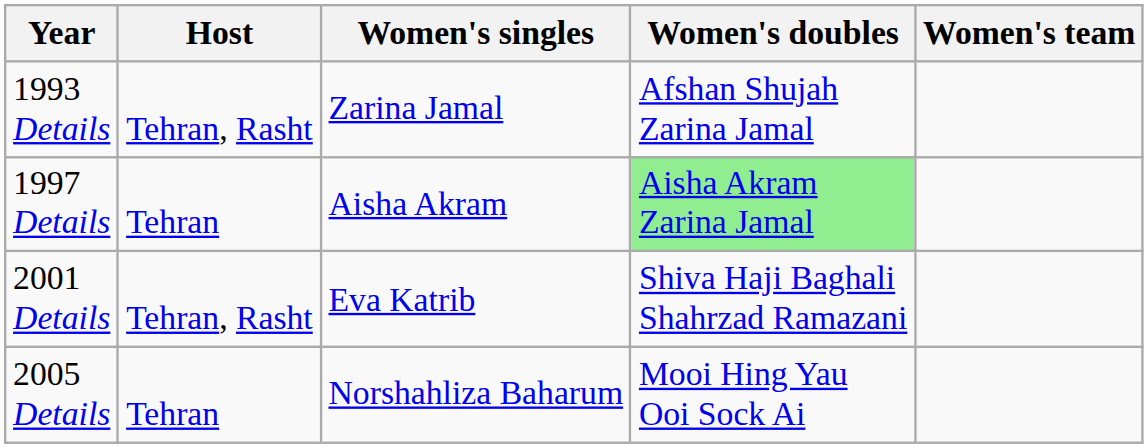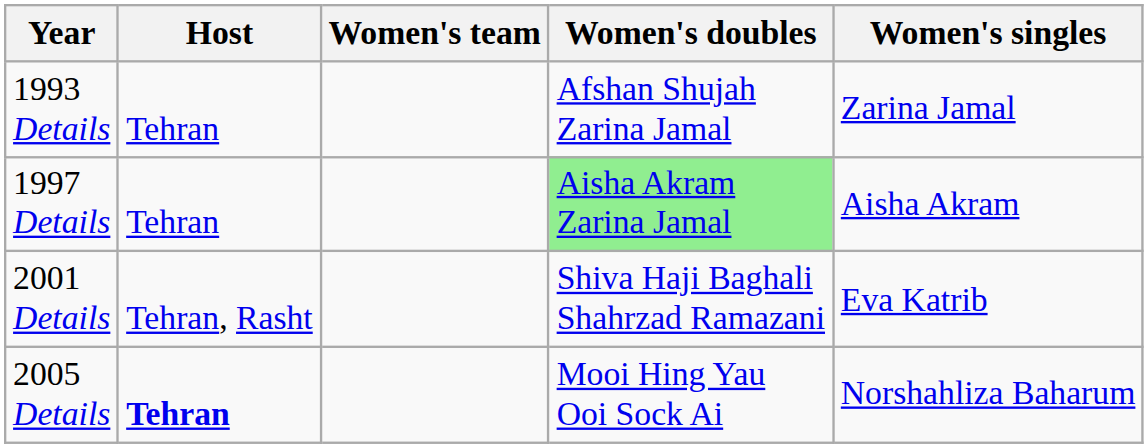columns swapped: Women's singles <-> Women's team
1993 Details | Host: Tehran, Rasht -> Tehran
2005 Details | Host: normal -> bold
